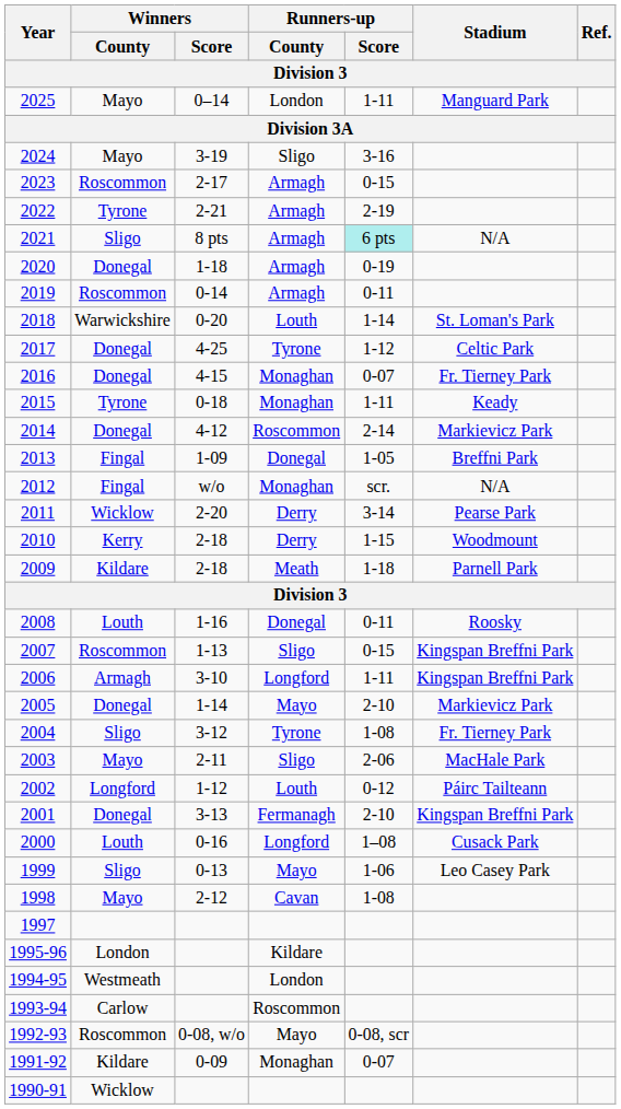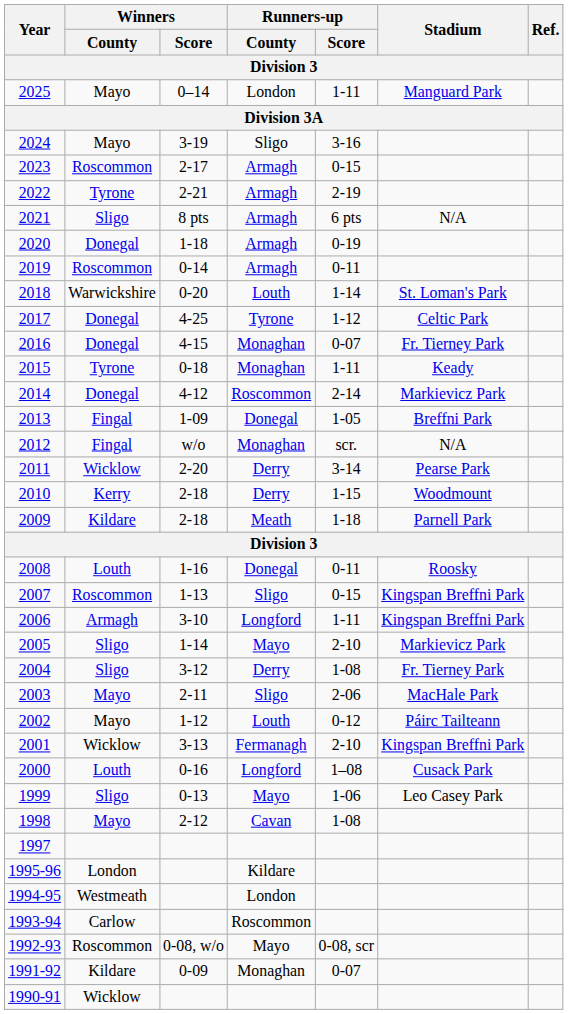2021 | Runners-up / Score: paleturquoise background -> no background
2005 | Winners / County: Donegal -> Sligo
2004 | Runners-up / County: Tyrone -> Derry
2002 | Winners / County: Longford -> Mayo
2001 | Winners / County: Donegal -> Wicklow
